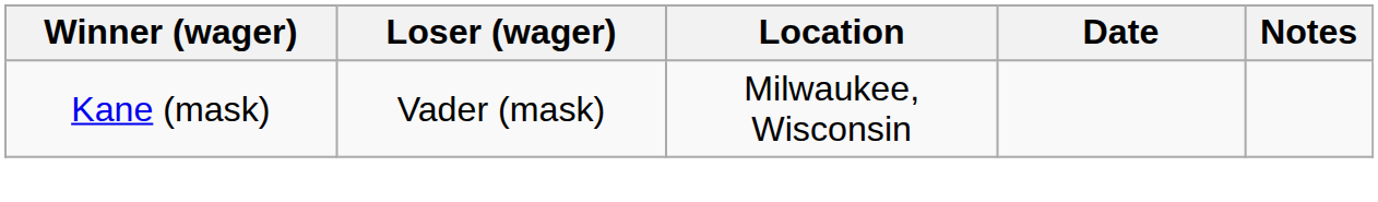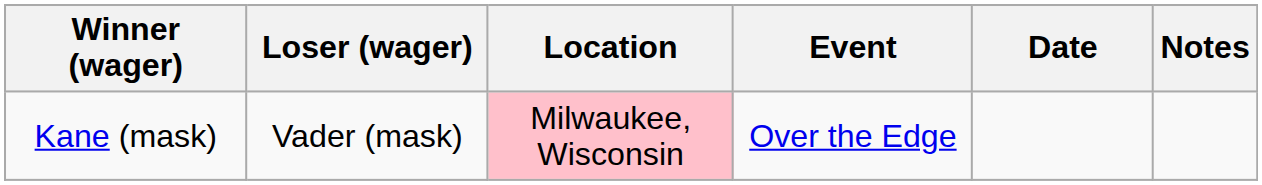+ column: Event | Over the Edge
Kane (mask) | Location: no background -> pink background
